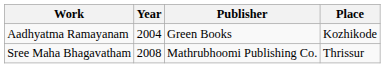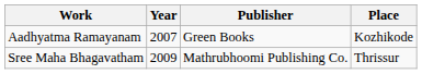Aadhyatma Ramayanam | Year: 2004 -> 2007
Sree Maha Bhagavatham | Year: 2008 -> 2009
